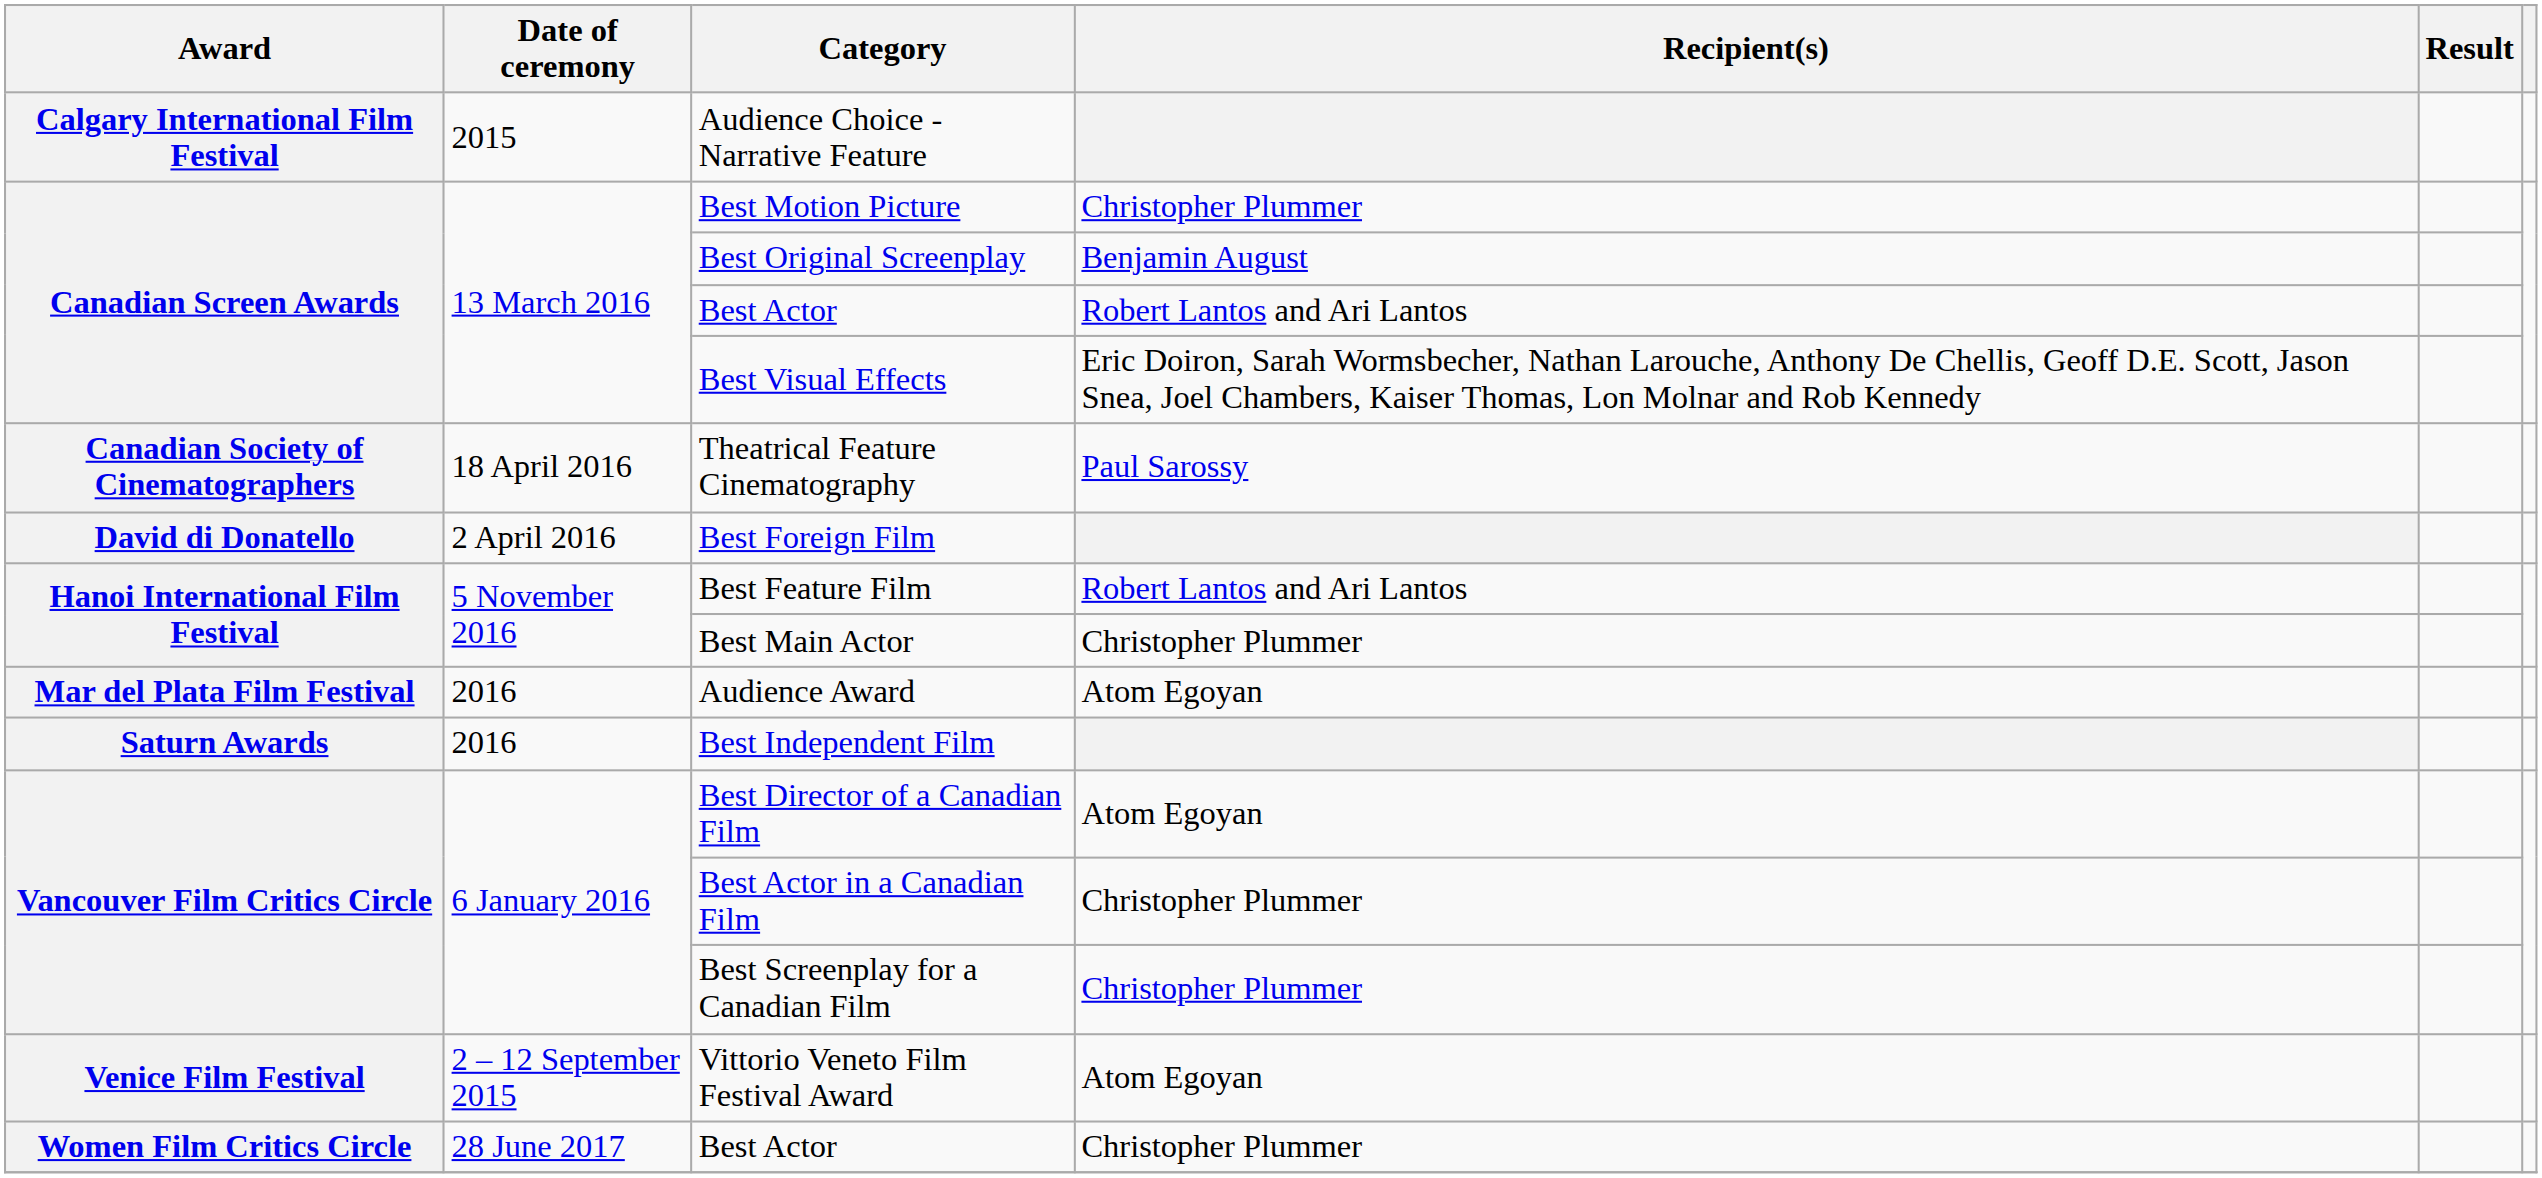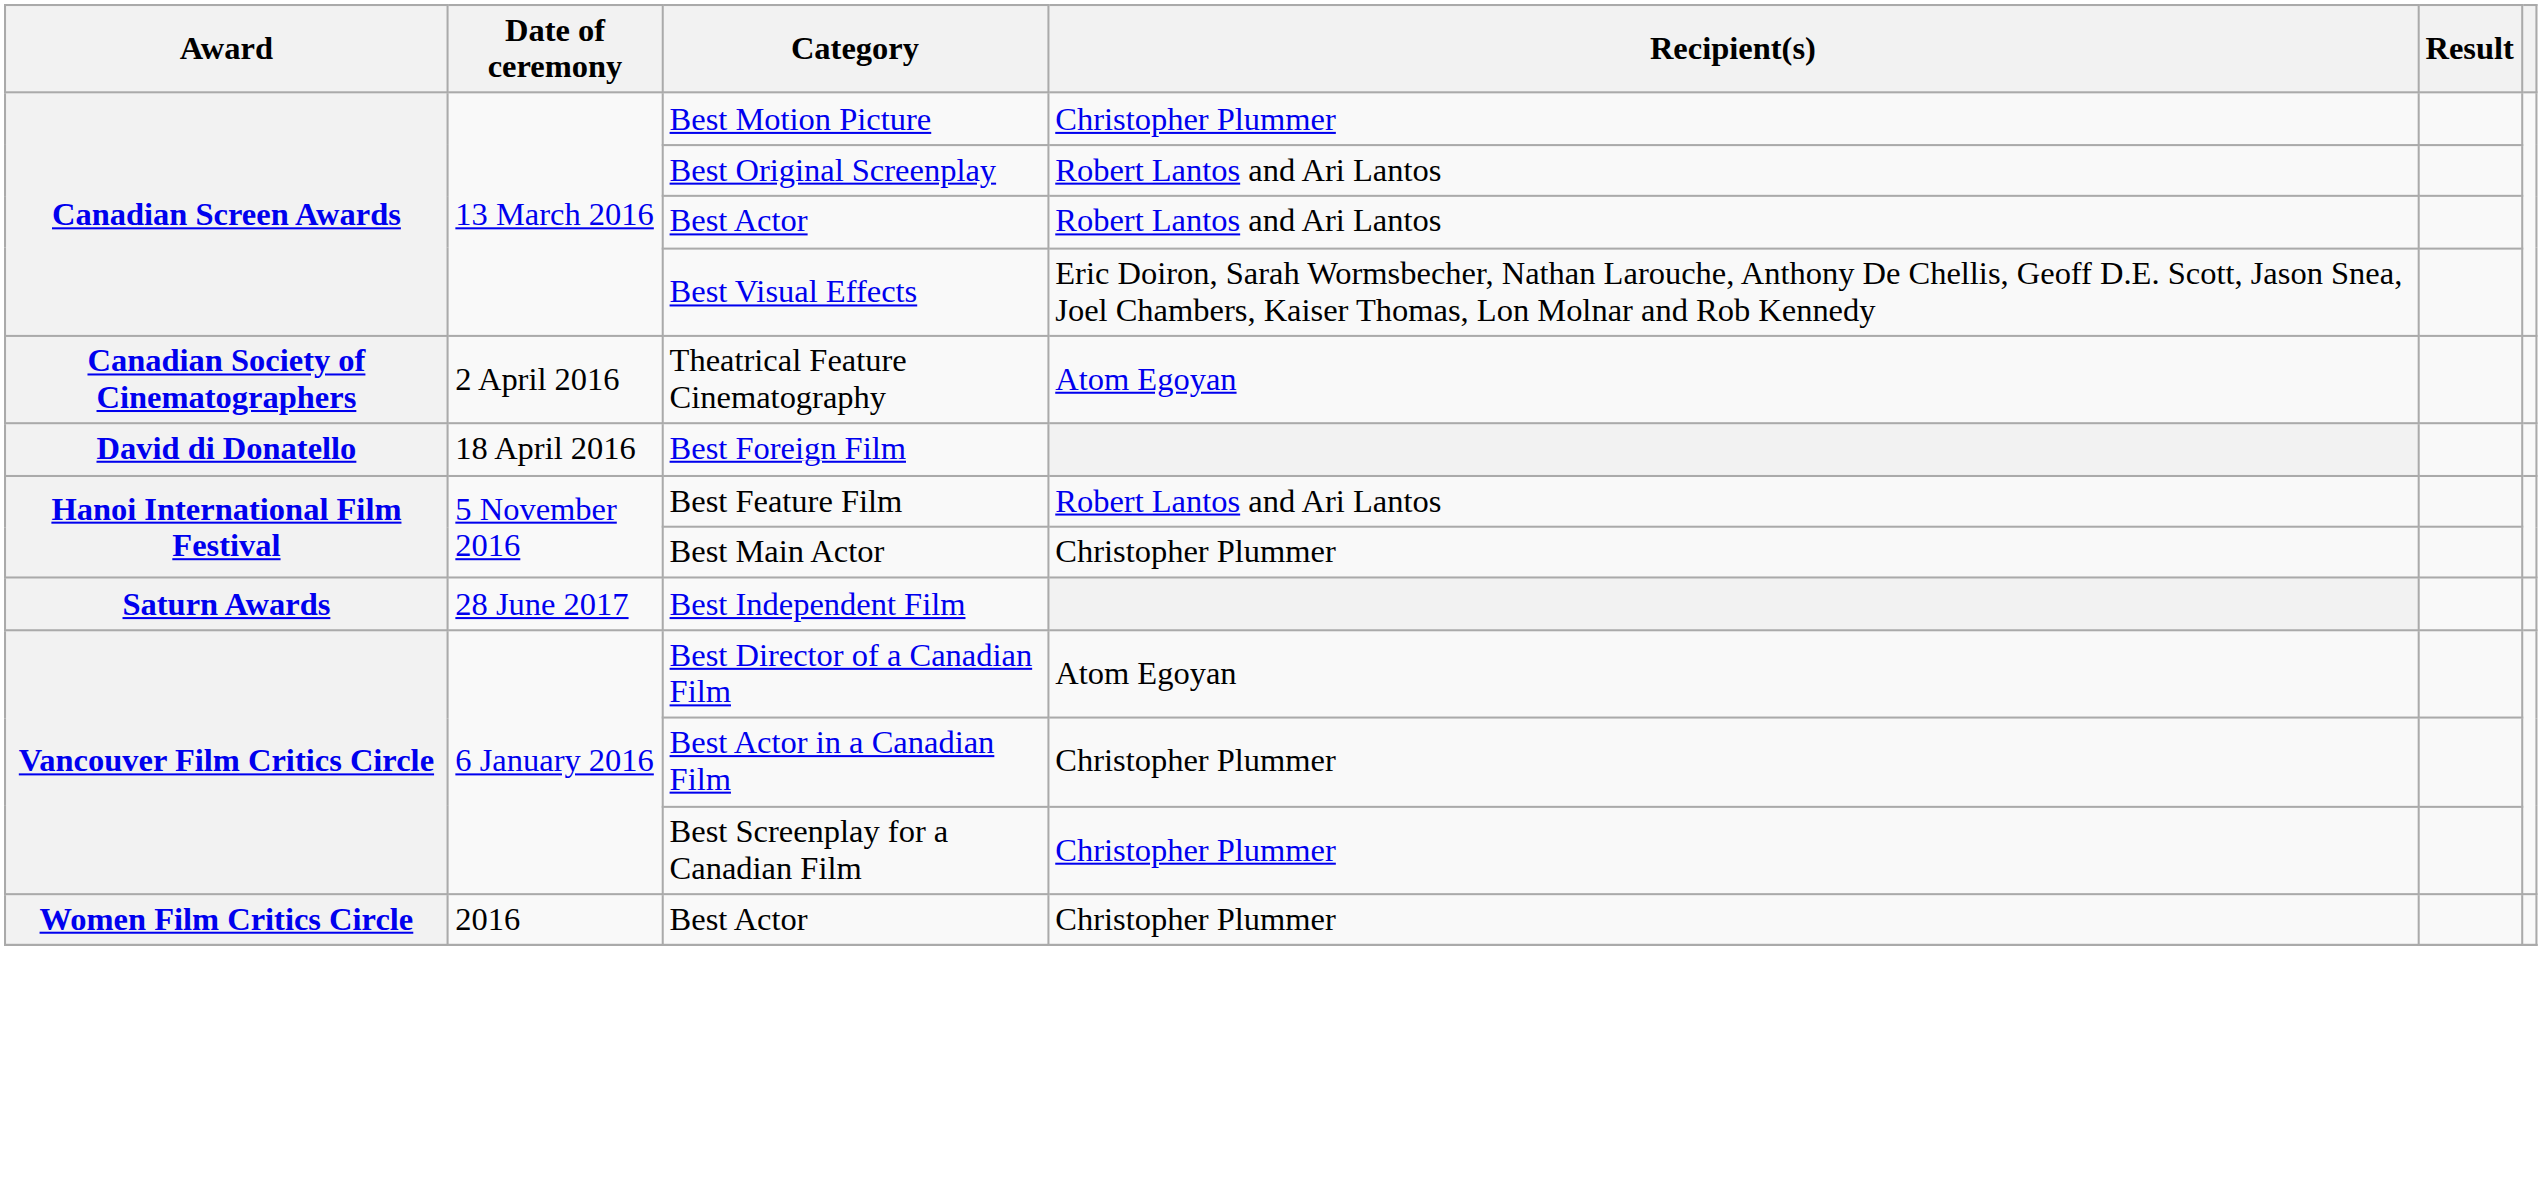- row: Calgary International Film Festival | 2015 | Audience Choice - Narrative Feature
Best Original Screenplay | Recipient(s): Benjamin August -> Robert Lantos and Ari Lantos
Theatrical Feature Cinematography | Date of ceremony: 18 April 2016 -> 2 April 2016
Theatrical Feature Cinematography | Recipient(s): Paul Sarossy -> Atom Egoyan
Best Foreign Film | Date of ceremony: 2 April 2016 -> 18 April 2016
- row: Mar del Plata Film Festival | 2016 | Audience Award | Atom Egoyan
Best Independent Film | Date of ceremony: 2016 -> 28 June 2017
- row: Venice Film Festival | 2 – 12 September 2015 | Vittorio Veneto Film Festival Award | Atom Egoyan
Women Film Critics Circle / Best Actor | Date of ceremony: 28 June 2017 -> 2016
